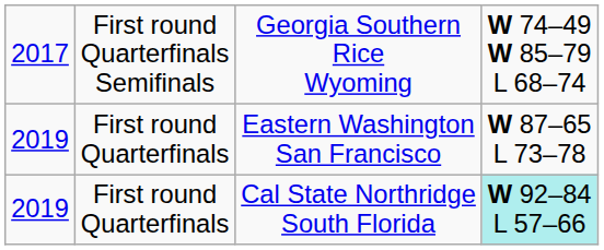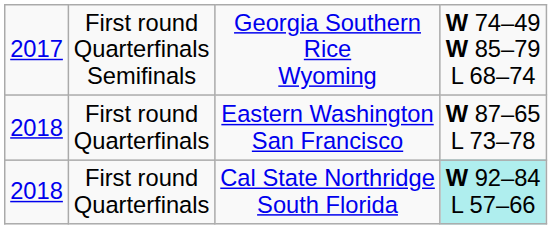Eastern Washington San Francisco | column 1: 2019 -> 2018
Cal State Northridge South Florida | column 1: 2019 -> 2018
